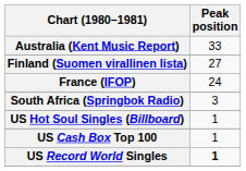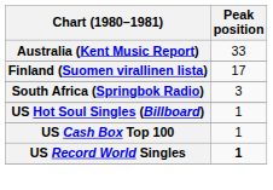Finland (Suomen virallinen lista) | Peak position: 27 -> 17
- row: France (IFOP) | 24
